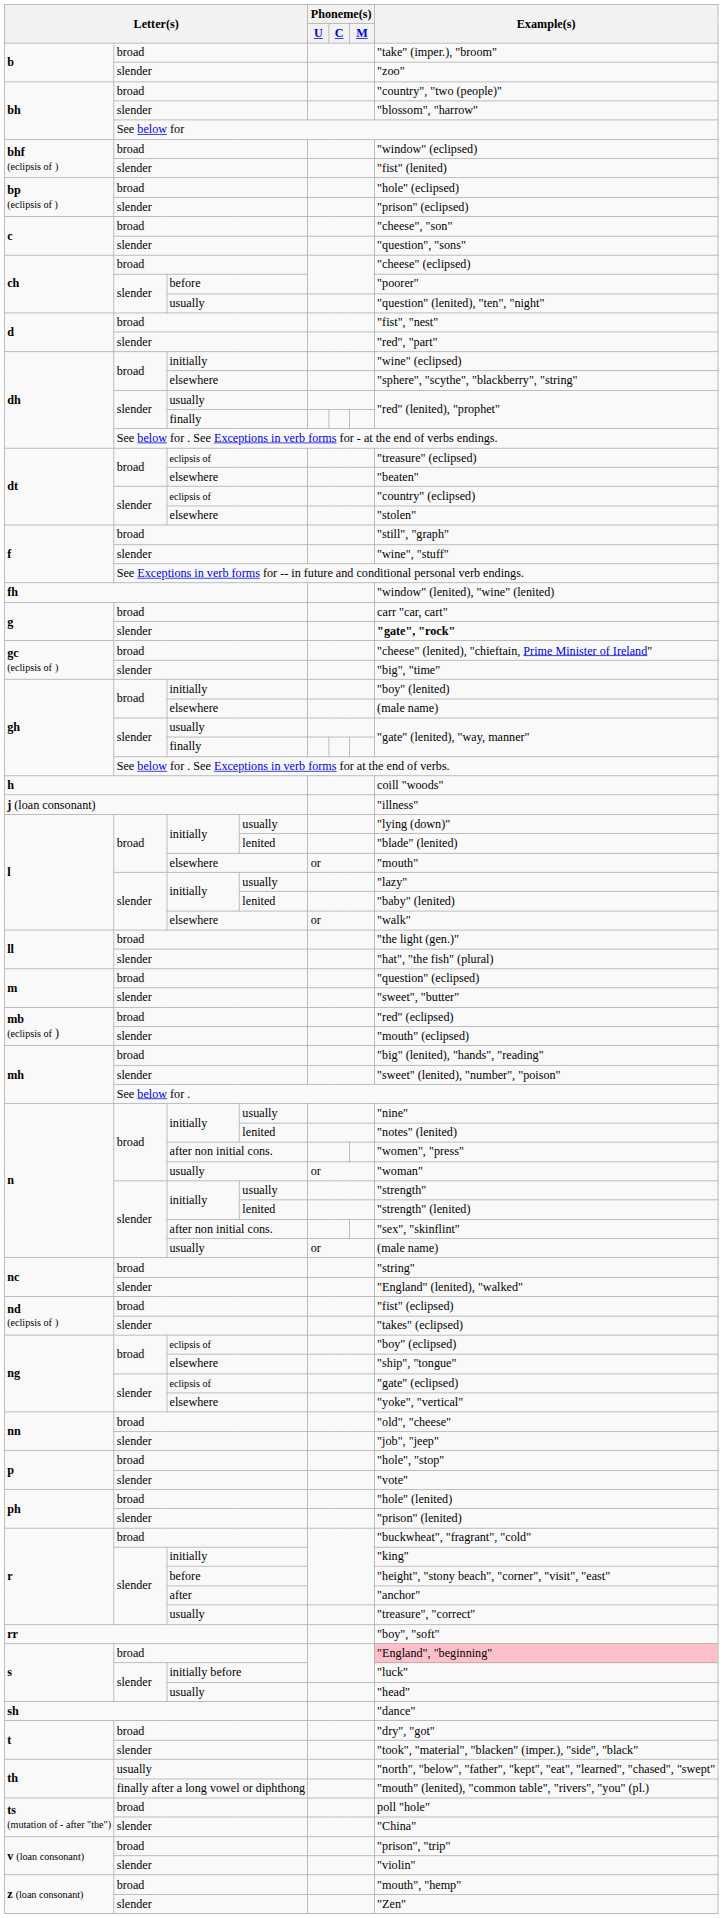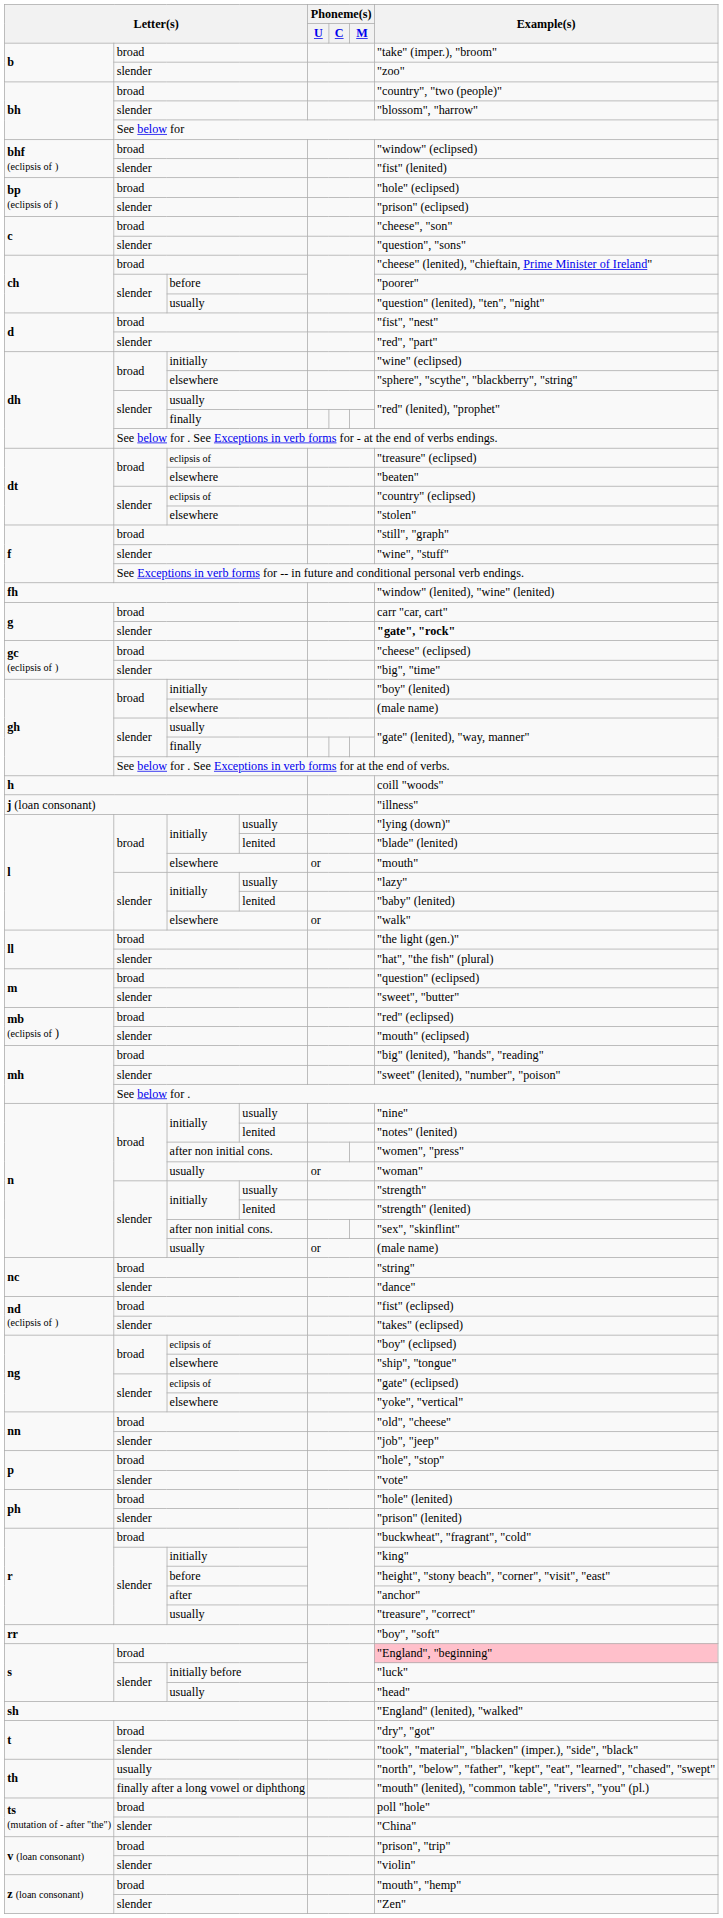ch / broad | Example(s): "cheese" (eclipsed) -> "cheese" (lenited), "chieftain, Prime Minister of Ireland"
gc (eclipsis of ) / broad | Example(s): "cheese" (lenited), "chieftain, Prime Minister of Ireland" -> "cheese" (eclipsed)
nc / slender | Example(s): "England" (lenited), "walked" -> "dance"
sh | Example(s): "dance" -> "England" (lenited), "walked"
